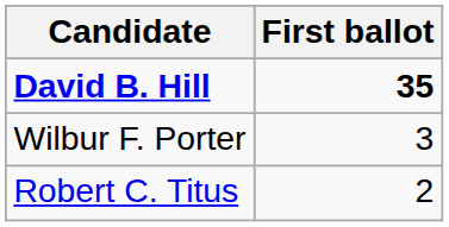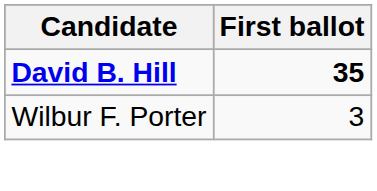- row: Robert C. Titus | 2
